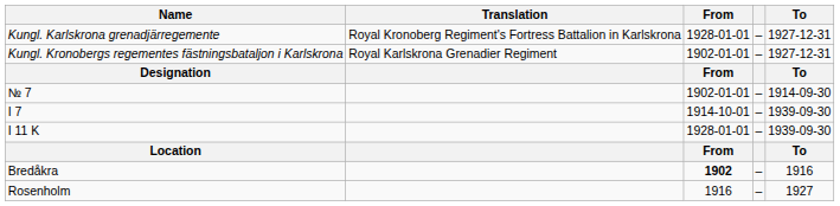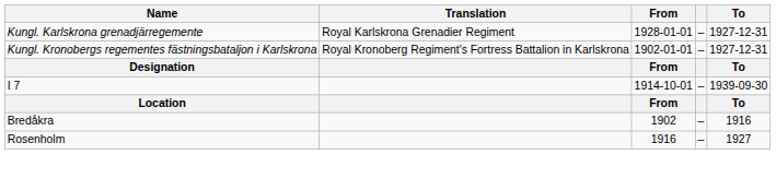Kungl. Karlskrona grenadjärregemente | Translation: Royal Kronoberg Regiment's Fortress Battalion in Karlskrona -> Royal Karlskrona Grenadier Regiment
Kungl. Kronobergs regementes fästningsbataljon i Karlskrona | Translation: Royal Karlskrona Grenadier Regiment -> Royal Kronoberg Regiment's Fortress Battalion in Karlskrona
- row: № 7 | 1902-01-01 | – | 1914-09-30
- row: I 11 K | 1928-01-01 | – | 1939-09-30
Bredåkra | From: bold -> normal
